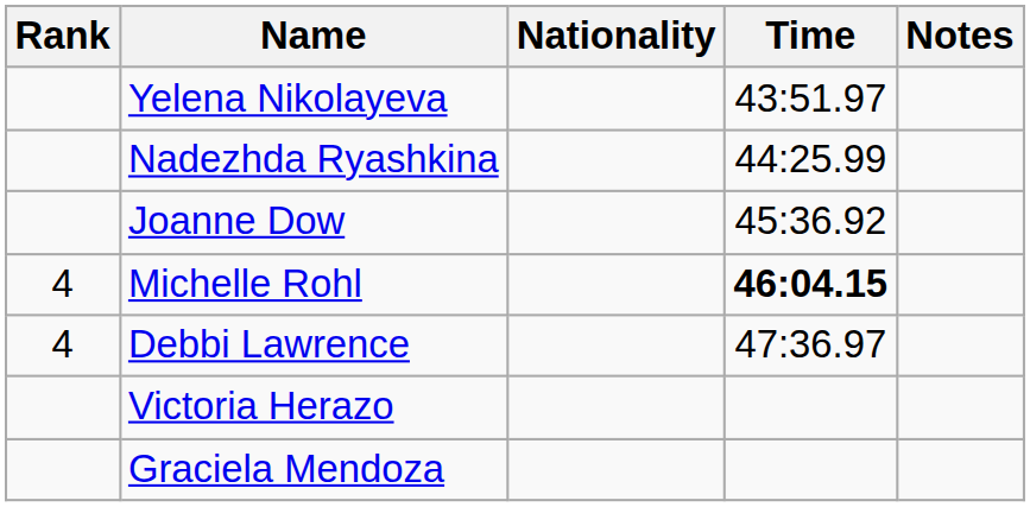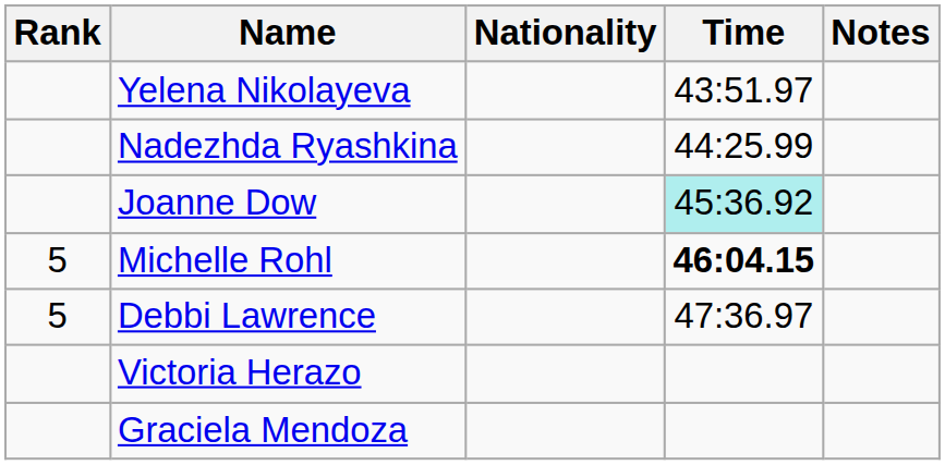Joanne Dow | Time: no background -> paleturquoise background
Michelle Rohl | Rank: 4 -> 5
Debbi Lawrence | Rank: 4 -> 5
